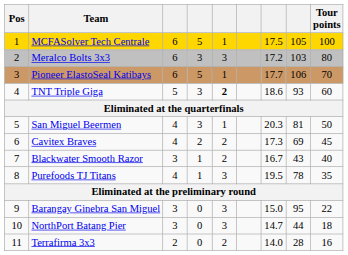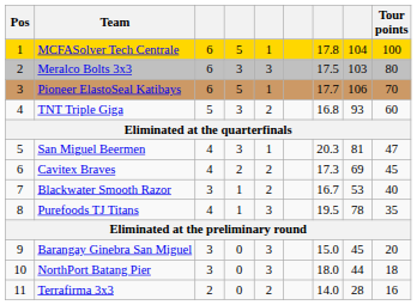MCFASolver Tech Centrale | column 7: 17.5 -> 17.8
MCFASolver Tech Centrale | column 8: 105 -> 104
Meralco Bolts 3x3 | column 7: 17.2 -> 17.5
TNT Triple Giga | column 5: bold -> normal
TNT Triple Giga | column 7: 18.6 -> 16.8
San Miguel Beermen | Tour points: 50 -> 47
Blackwater Smooth Razor | column 8: 43 -> 53
Barangay Ginebra San Miguel | column 8: 95 -> 45
Barangay Ginebra San Miguel | Tour points: 22 -> 20
NorthPort Batang Pier | column 7: 14.7 -> 18.0
